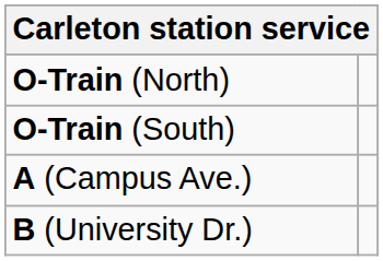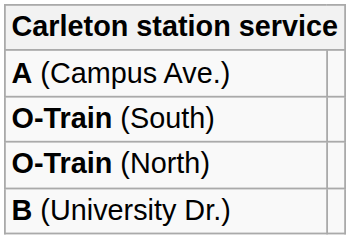rows swapped: O-Train (North) <-> A (Campus Ave.)
